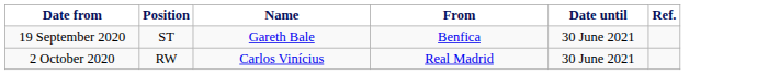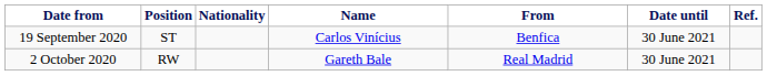+ column: Nationality
19 September 2020 | Name: Gareth Bale -> Carlos Vinícius
2 October 2020 | Name: Carlos Vinícius -> Gareth Bale
